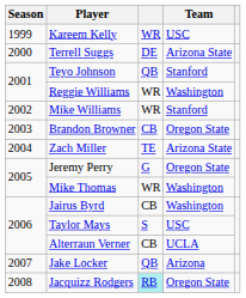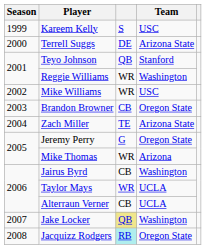Kareem Kelly | column 3: WR -> S
Mike Williams | Team: Stanford -> USC
Mike Thomas | Team: Washington -> Arizona
Taylor Mays | column 3: S -> WR
Taylor Mays | Team: USC -> UCLA
Jake Locker | column 3: no background -> khaki background
Jake Locker | Team: Arizona -> Washington
